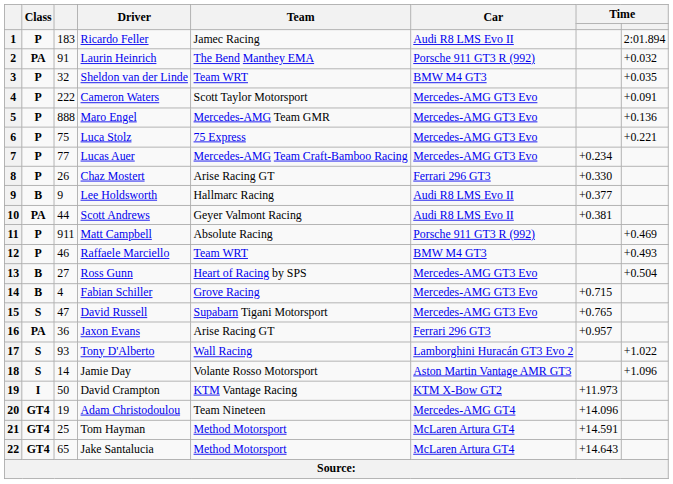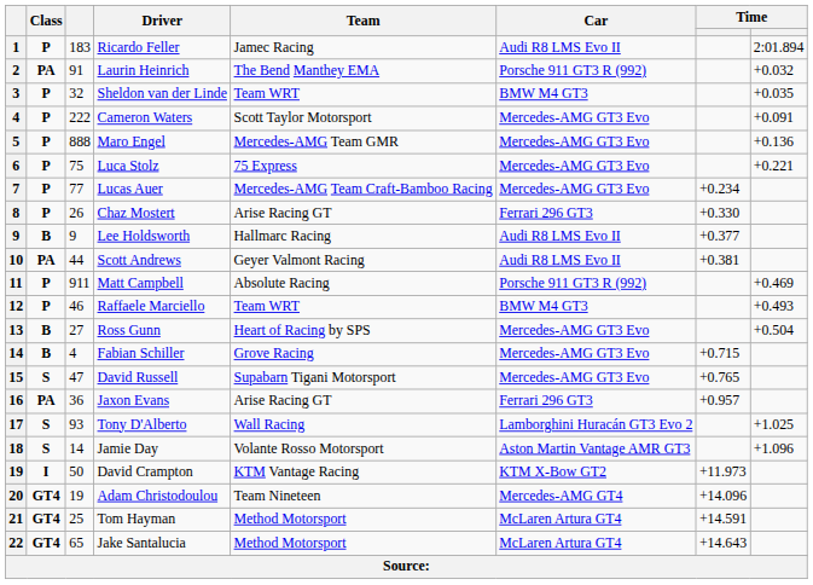Tony D'Alberto | column 8: +1.022 -> +1.025
